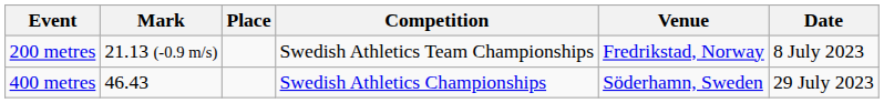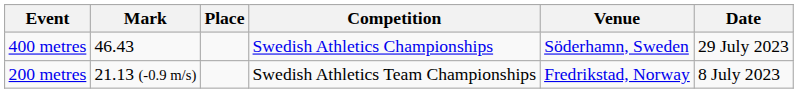rows swapped: 400 metres <-> 200 metres
